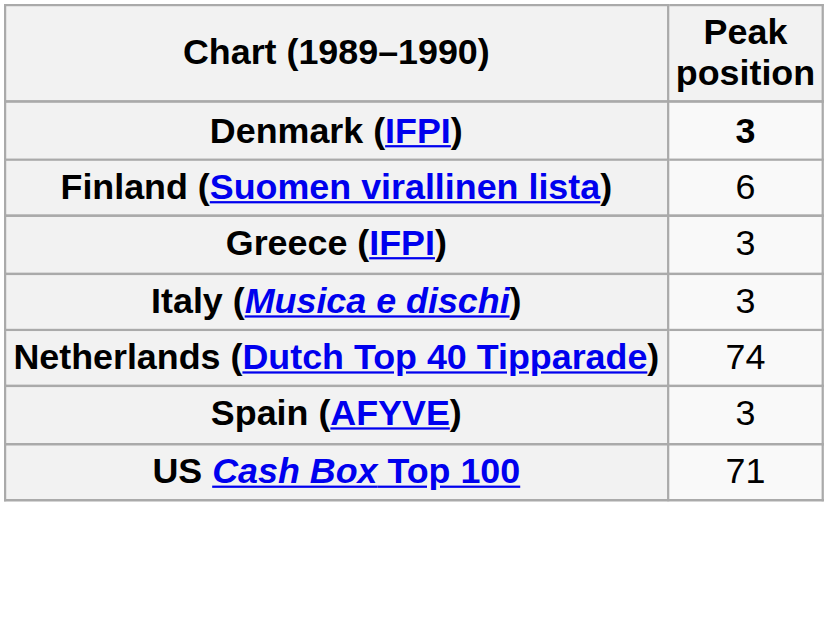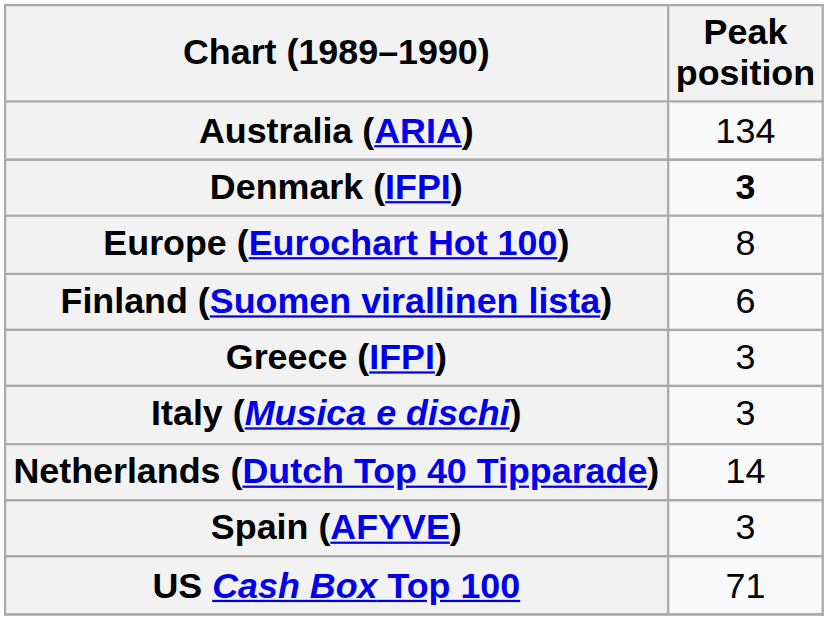+ row: Australia (ARIA) | 134
+ row: Europe (Eurochart Hot 100) | 8
Netherlands (Dutch Top 40 Tipparade) | Peak position: 74 -> 14
